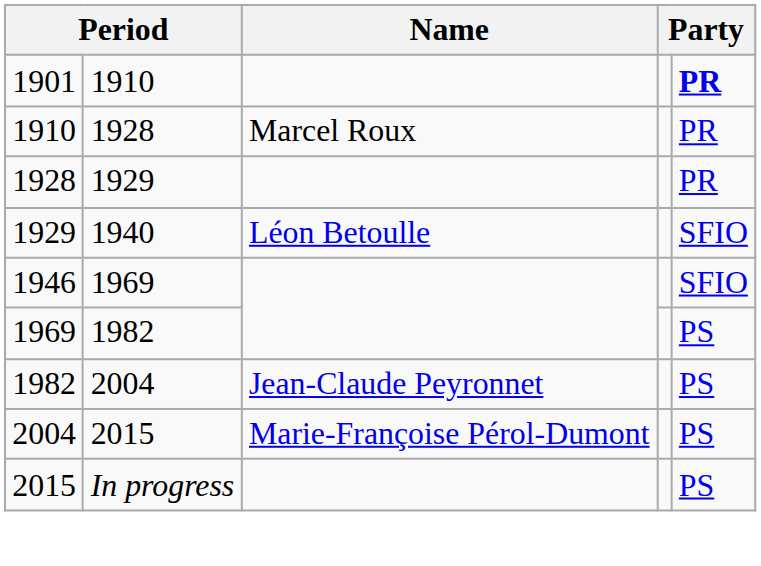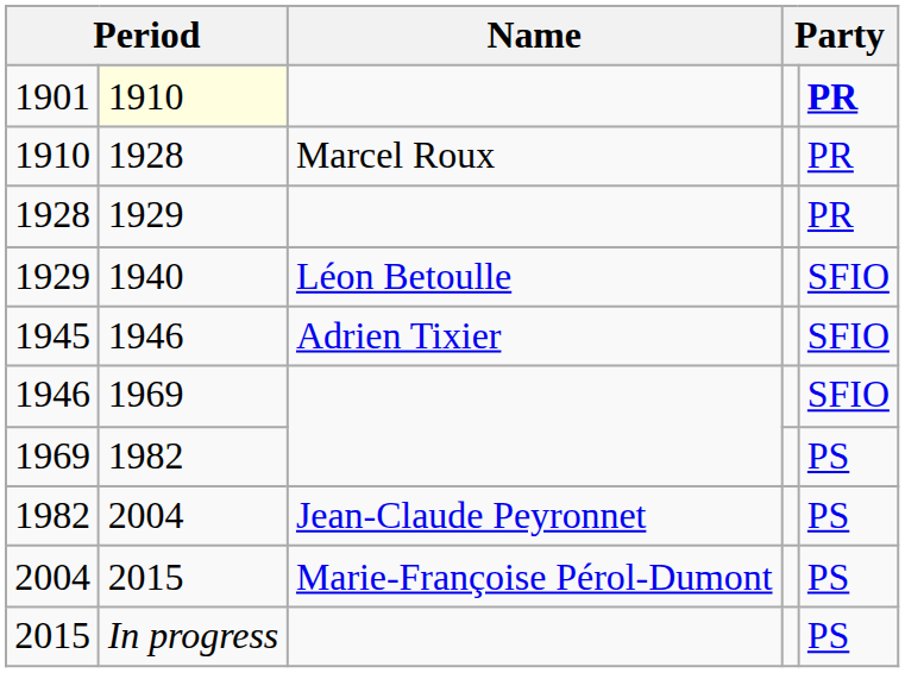1901 | column 2: no background -> lightyellow background
+ row: 1945 | 1946 | Adrien Tixier | SFIO
